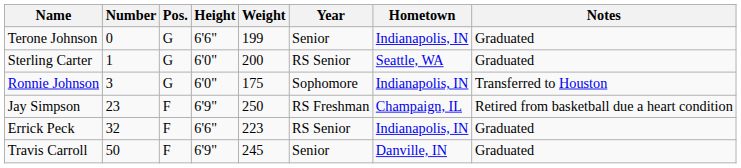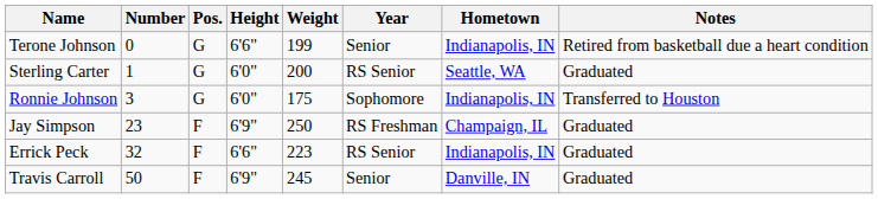Terone Johnson | Notes: Graduated -> Retired from basketball due a heart condition
Jay Simpson | Notes: Retired from basketball due a heart condition -> Graduated
